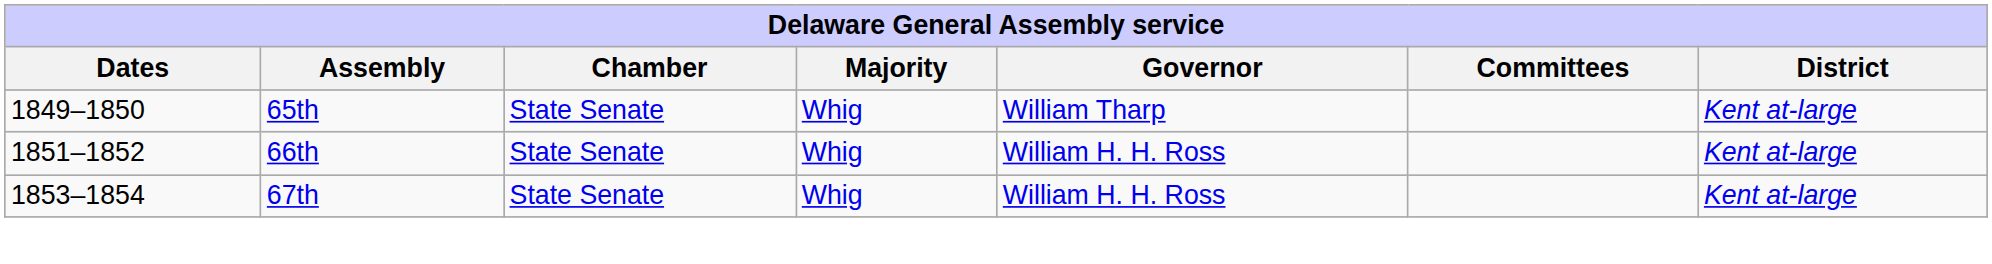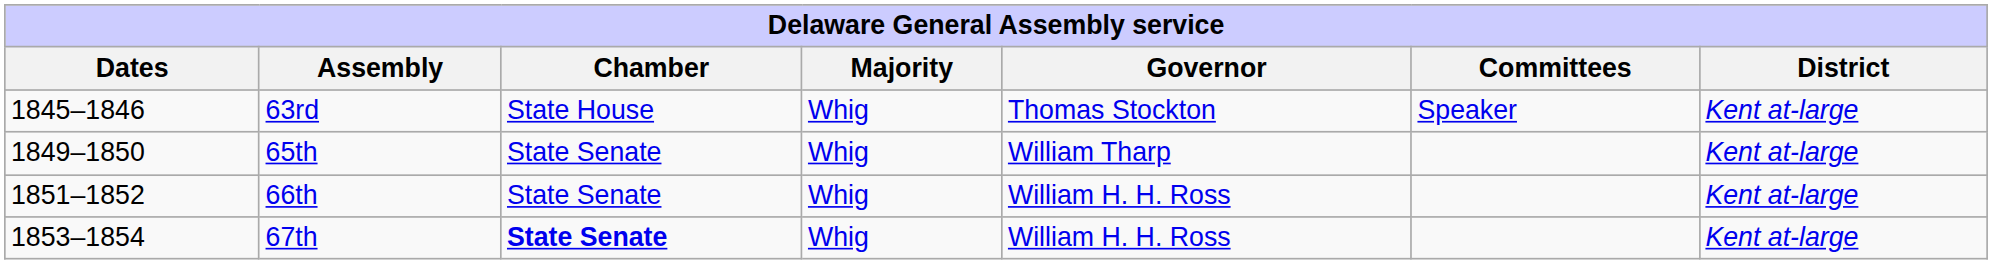+ row: 1845–1846 | 63rd | State House | Whig | Thomas Stockton | Speaker | Kent at-large
67th | Chamber: normal -> bold
